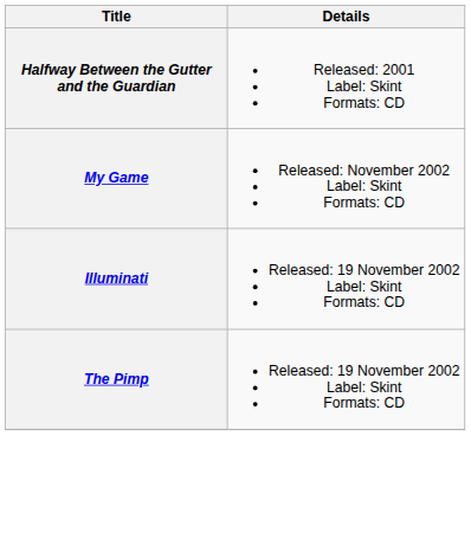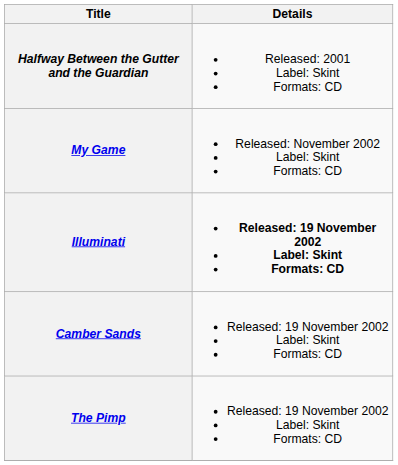Illuminati | Details: normal -> bold
+ row: Camber Sands | Released: 19 November 2002 Label: Skint Formats: CD
